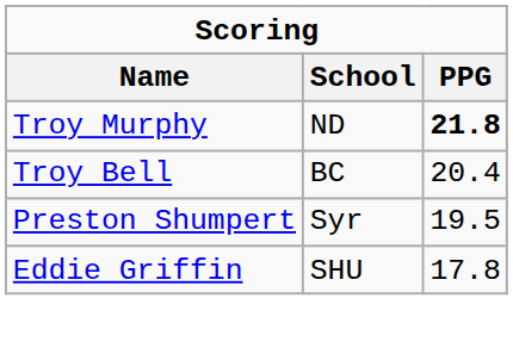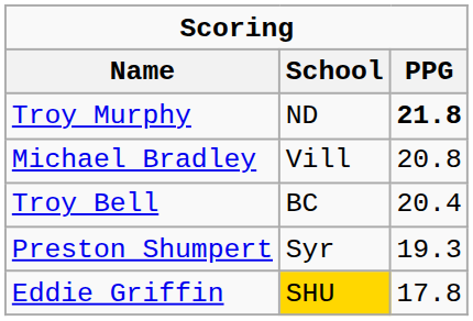+ row: Michael Bradley | Vill | 20.8
Preston Shumpert | PPG: 19.5 -> 19.3
Eddie Griffin | School: no background -> gold background
